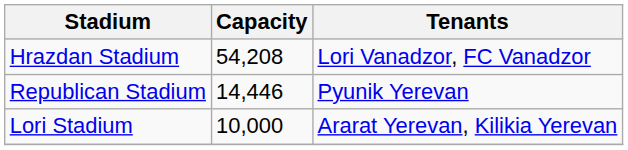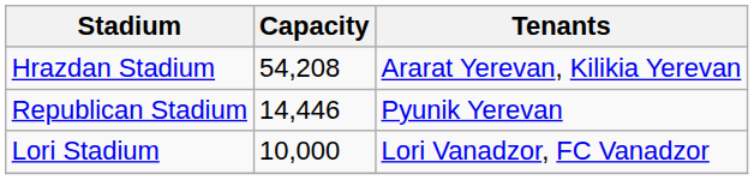Hrazdan Stadium | Tenants: Lori Vanadzor, FC Vanadzor -> Ararat Yerevan, Kilikia Yerevan
Lori Stadium | Tenants: Ararat Yerevan, Kilikia Yerevan -> Lori Vanadzor, FC Vanadzor
